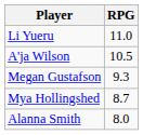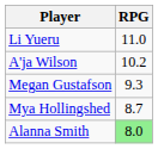A'ja Wilson | RPG: 10.5 -> 10.2
Alanna Smith | RPG: no background -> lightgreen background
